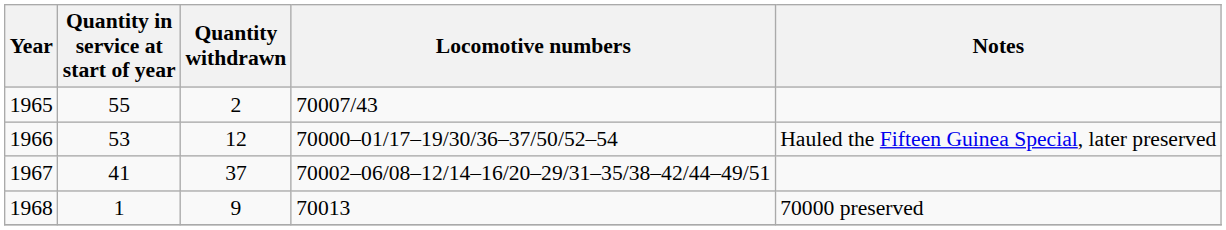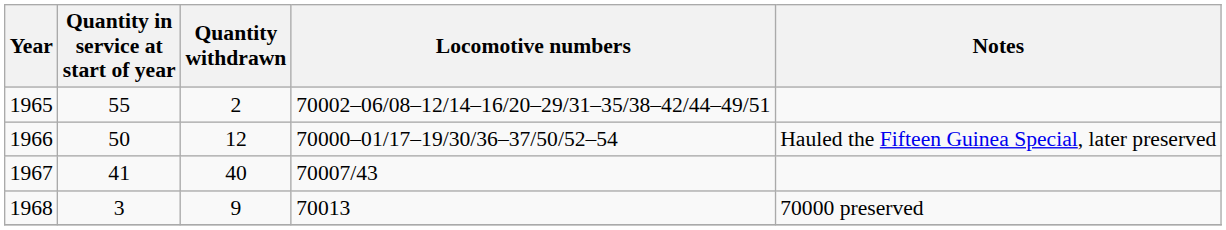1965 | Locomotive numbers: 70007/43 -> 70002–06/08–12/14–16/20–29/31–35/38–42/44–49/51
1966 | Quantity in service at start of year: 53 -> 50
1967 | Quantity withdrawn: 37 -> 40
1967 | Locomotive numbers: 70002–06/08–12/14–16/20–29/31–35/38–42/44–49/51 -> 70007/43
1968 | Quantity in service at start of year: 1 -> 3
